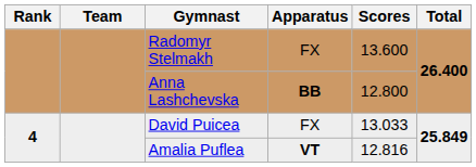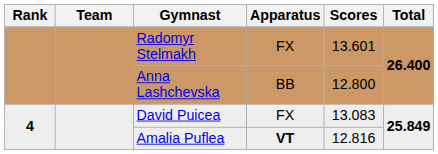Radomyr Stelmakh | Scores: 13.600 -> 13.601
Anna Lashchevska | Apparatus: bold -> normal
David Puicea | Scores: 13.033 -> 13.083
